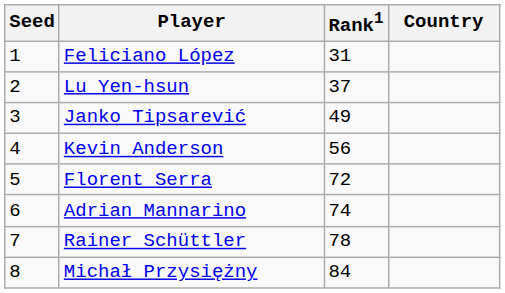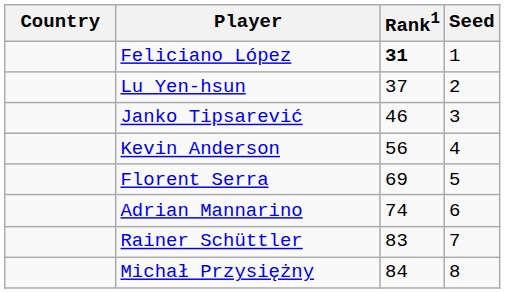columns swapped: Country <-> Seed
Feliciano López | Rank1: normal -> bold
Janko Tipsarević | Rank1: 49 -> 46
Florent Serra | Rank1: 72 -> 69
Rainer Schüttler | Rank1: 78 -> 83
